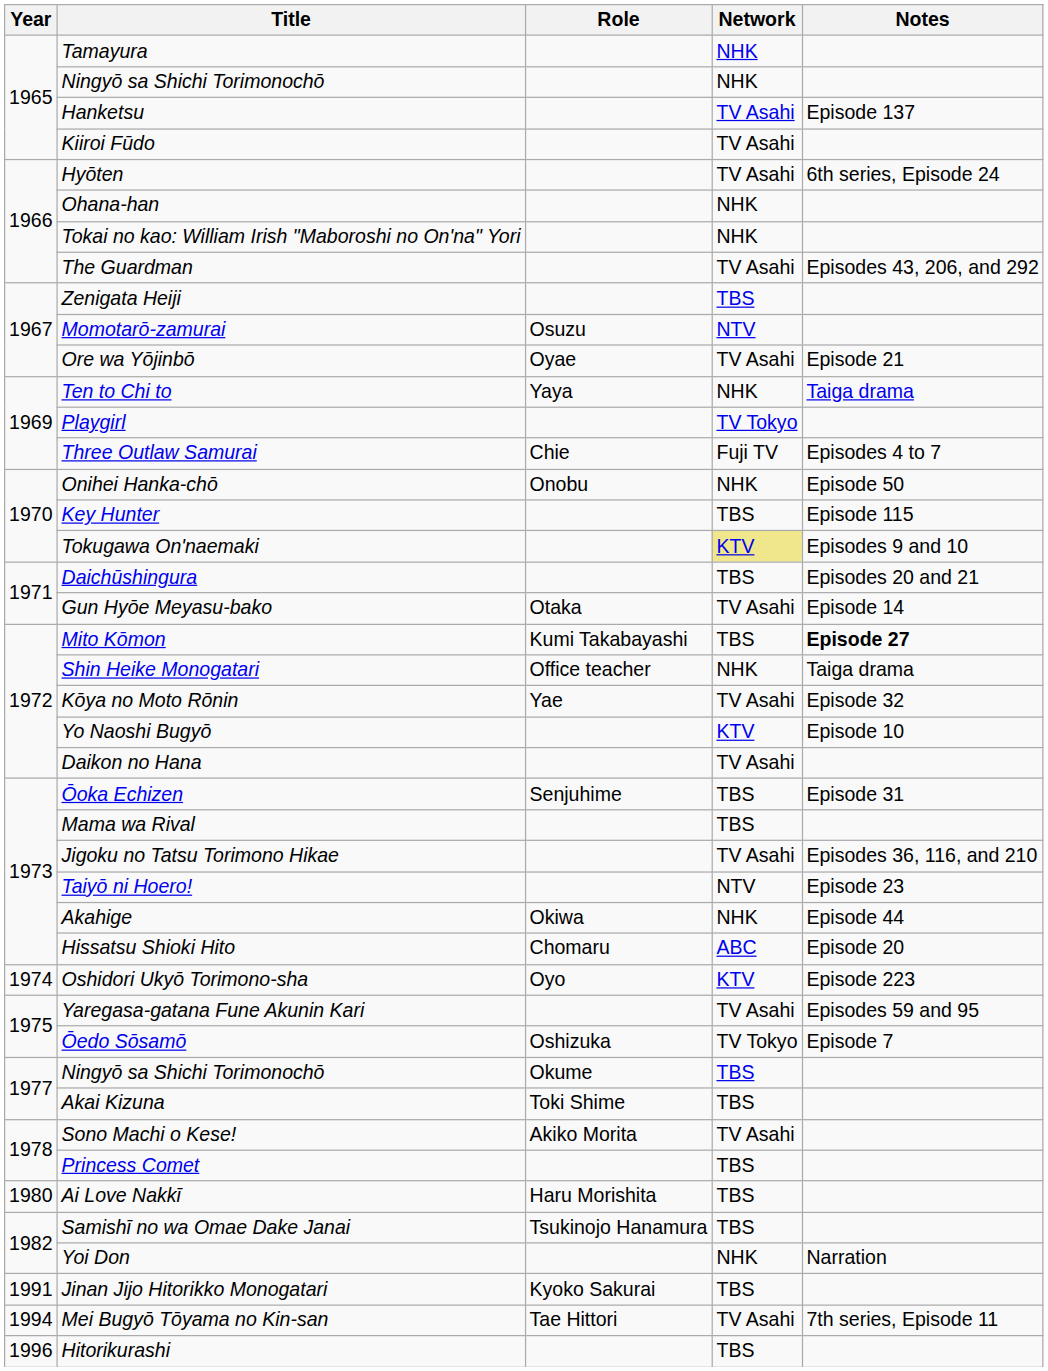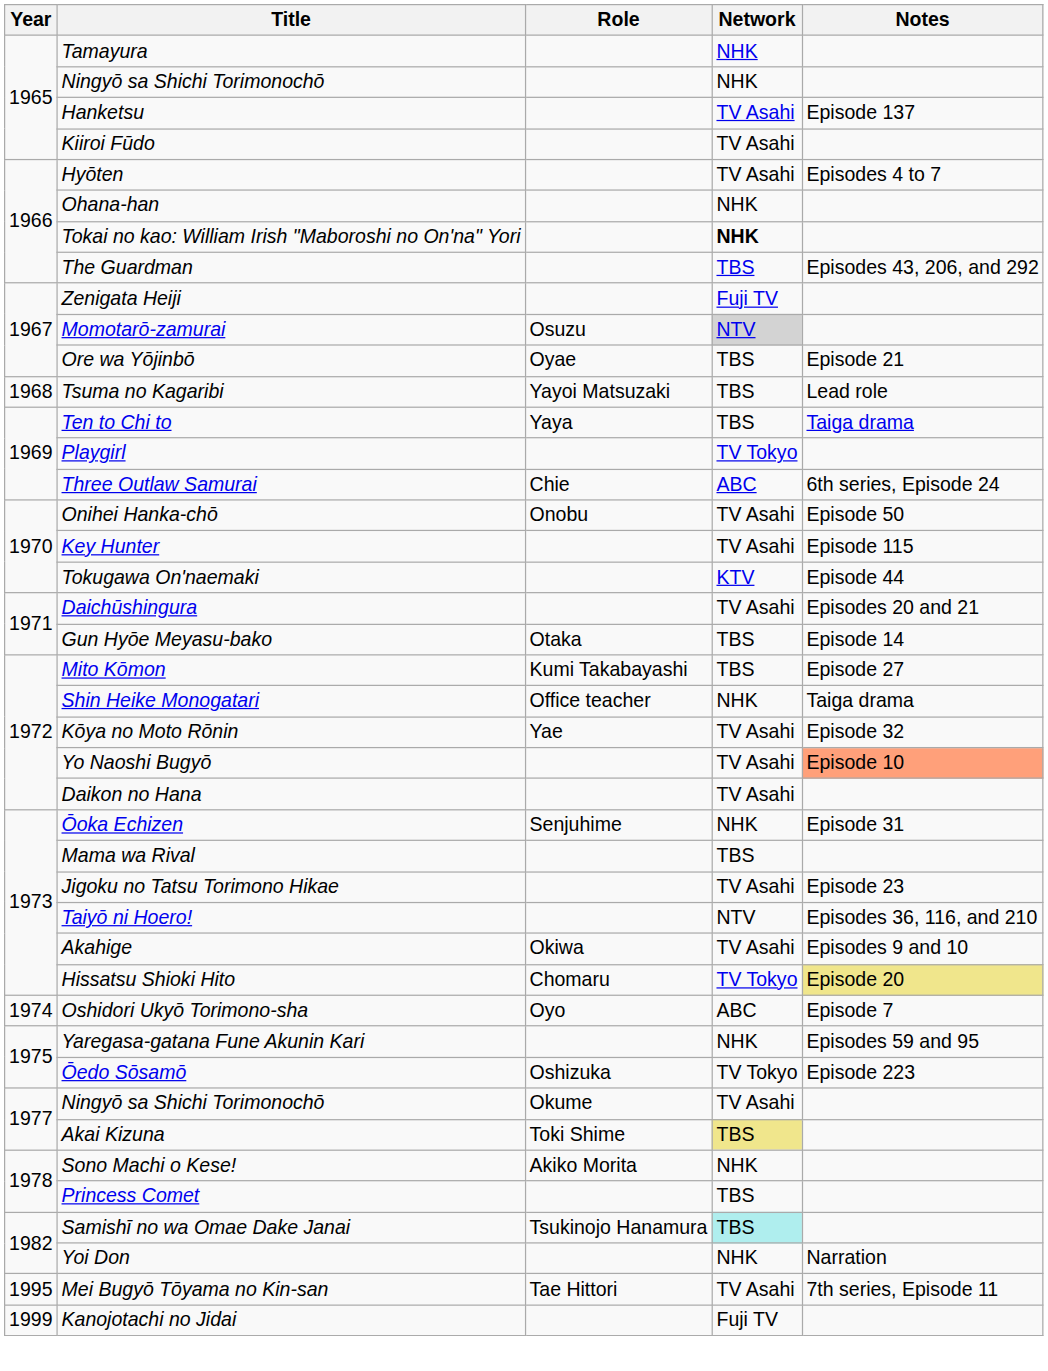Hyōten | Notes: 6th series, Episode 24 -> Episodes 4 to 7
Tokai no kao: William Irish "Maboroshi no On'na" Yori | Network: normal -> bold
The Guardman | Network: TV Asahi -> TBS
Zenigata Heiji | Network: TBS -> Fuji TV
Momotarō-zamurai | Network: no background -> lightgrey background
Ore wa Yōjinbō | Network: TV Asahi -> TBS
+ row: 1968 | Tsuma no Kagaribi | Yayoi Matsuzaki | TBS | Lead role
Ten to Chi to | Network: NHK -> TBS
Three Outlaw Samurai | Network: Fuji TV -> ABC
Three Outlaw Samurai | Notes: Episodes 4 to 7 -> 6th series, Episode 24
Onihei Hanka-chō | Network: NHK -> TV Asahi
Key Hunter | Network: TBS -> TV Asahi
Tokugawa On'naemaki | Network: khaki background -> no background
Tokugawa On'naemaki | Notes: Episodes 9 and 10 -> Episode 44
Daichūshingura | Network: TBS -> TV Asahi
Gun Hyōe Meyasu-bako | Network: TV Asahi -> TBS
Mito Kōmon | Notes: bold -> normal
Yo Naoshi Bugyō | Network: KTV -> TV Asahi
Yo Naoshi Bugyō | Notes: no background -> lightsalmon background
Ōoka Echizen | Network: TBS -> NHK
Jigoku no Tatsu Torimono Hikae | Notes: Episodes 36, 116, and 210 -> Episode 23
Taiyō ni Hoero! | Notes: Episode 23 -> Episodes 36, 116, and 210
Akahige | Network: NHK -> TV Asahi
Akahige | Notes: Episode 44 -> Episodes 9 and 10
Hissatsu Shioki Hito | Network: ABC -> TV Tokyo
Hissatsu Shioki Hito | Notes: no background -> khaki background
Oshidori Ukyō Torimono-sha | Network: KTV -> ABC
Oshidori Ukyō Torimono-sha | Notes: Episode 223 -> Episode 7
Yaregasa-gatana Fune Akunin Kari | Network: TV Asahi -> NHK
Ōedo Sōsamō | Notes: Episode 7 -> Episode 223
Ningyō sa Shichi Torimonochō / Okume | Network: TBS -> TV Asahi
Akai Kizuna | Network: no background -> khaki background
Sono Machi o Kese! | Network: TV Asahi -> NHK
- row: 1980 | Ai Love Nakkī | Haru Morishita | TBS
Samishī no wa Omae Dake Janai | Network: no background -> paleturquoise background
- row: 1991 | Jinan Jijo Hitorikko Monogatari | Kyoko Sakurai | TBS
Mei Bugyō Tōyama no Kin-san | Year: 1994 -> 1995
- row: 1996 | Hitorikurashi | TBS
+ row: 1999 | Kanojotachi no Jidai | Fuji TV
